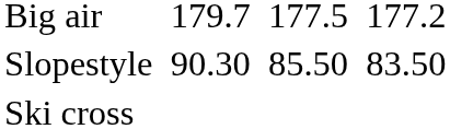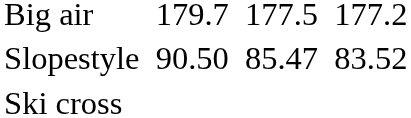Slopestyle | column 3: 90.30 -> 90.50
Slopestyle | column 5: 85.50 -> 85.47
Slopestyle | column 7: 83.50 -> 83.52
